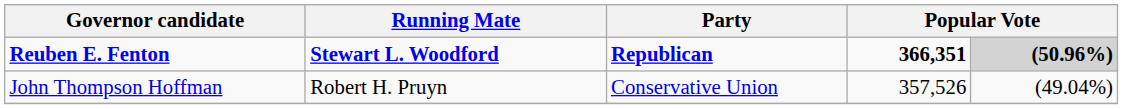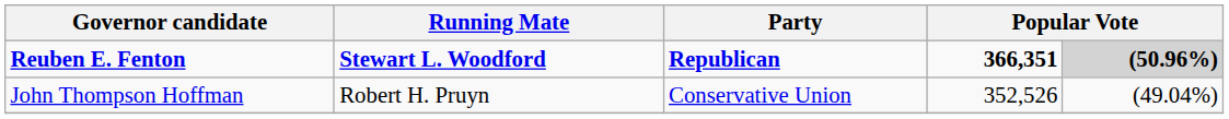John Thompson Hoffman | column 4: 357,526 -> 352,526
